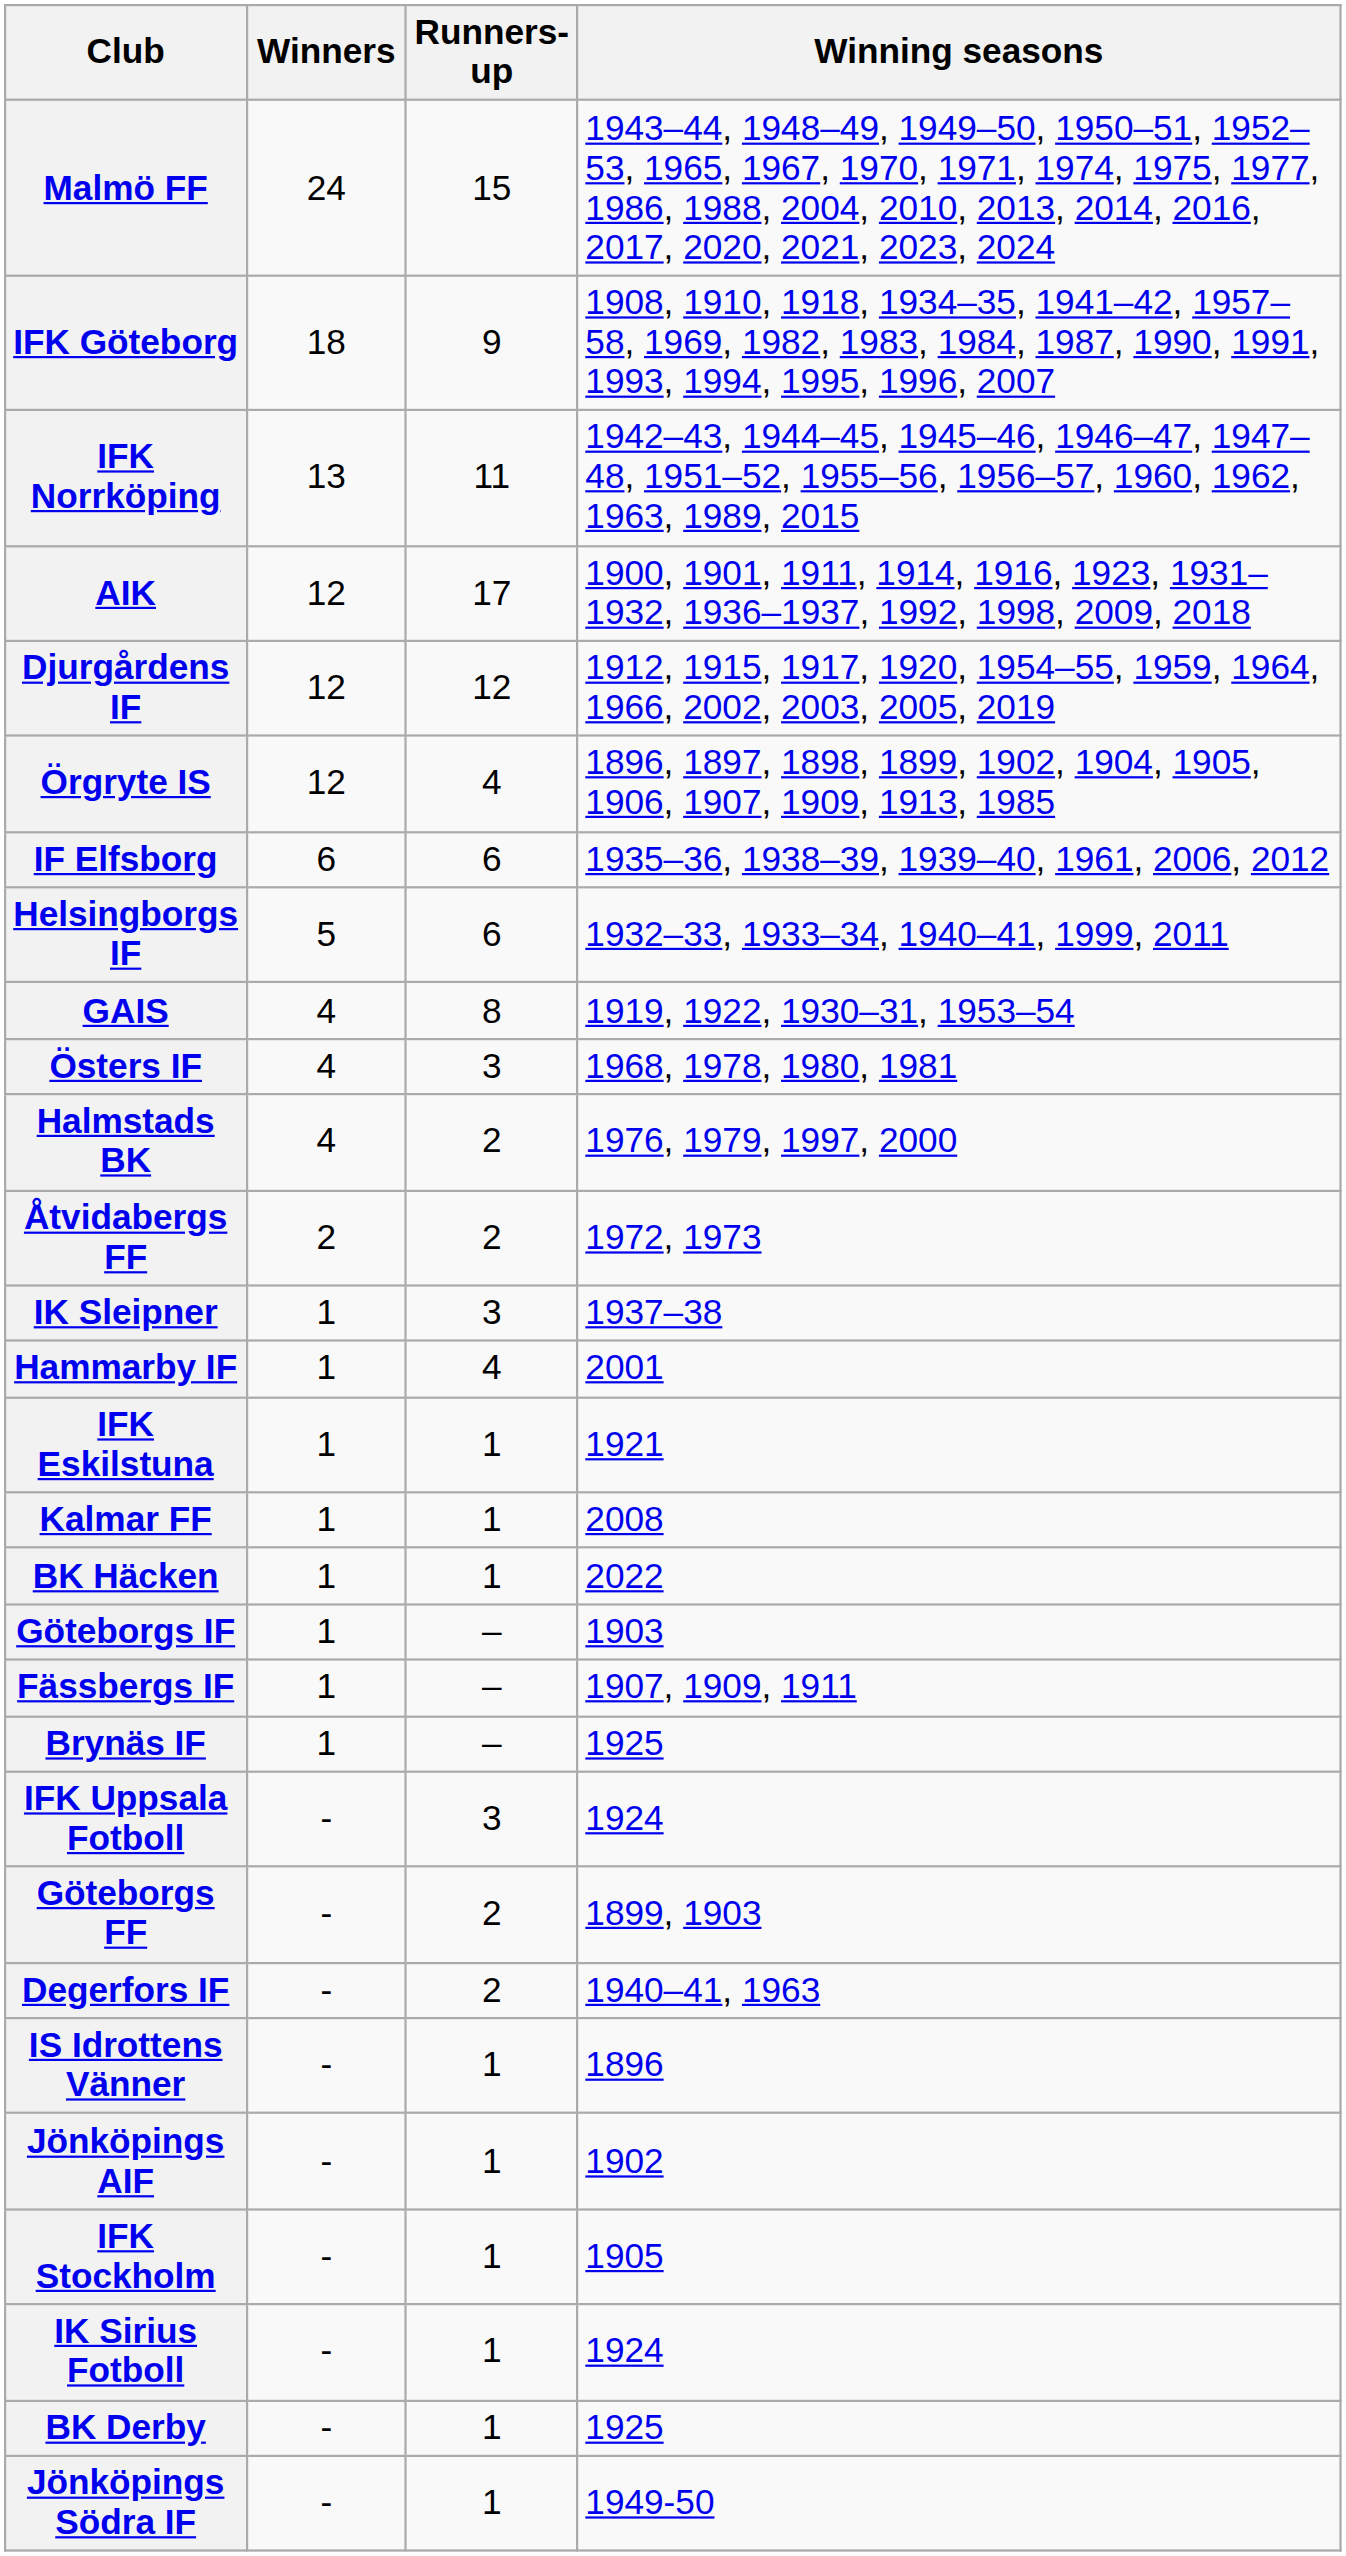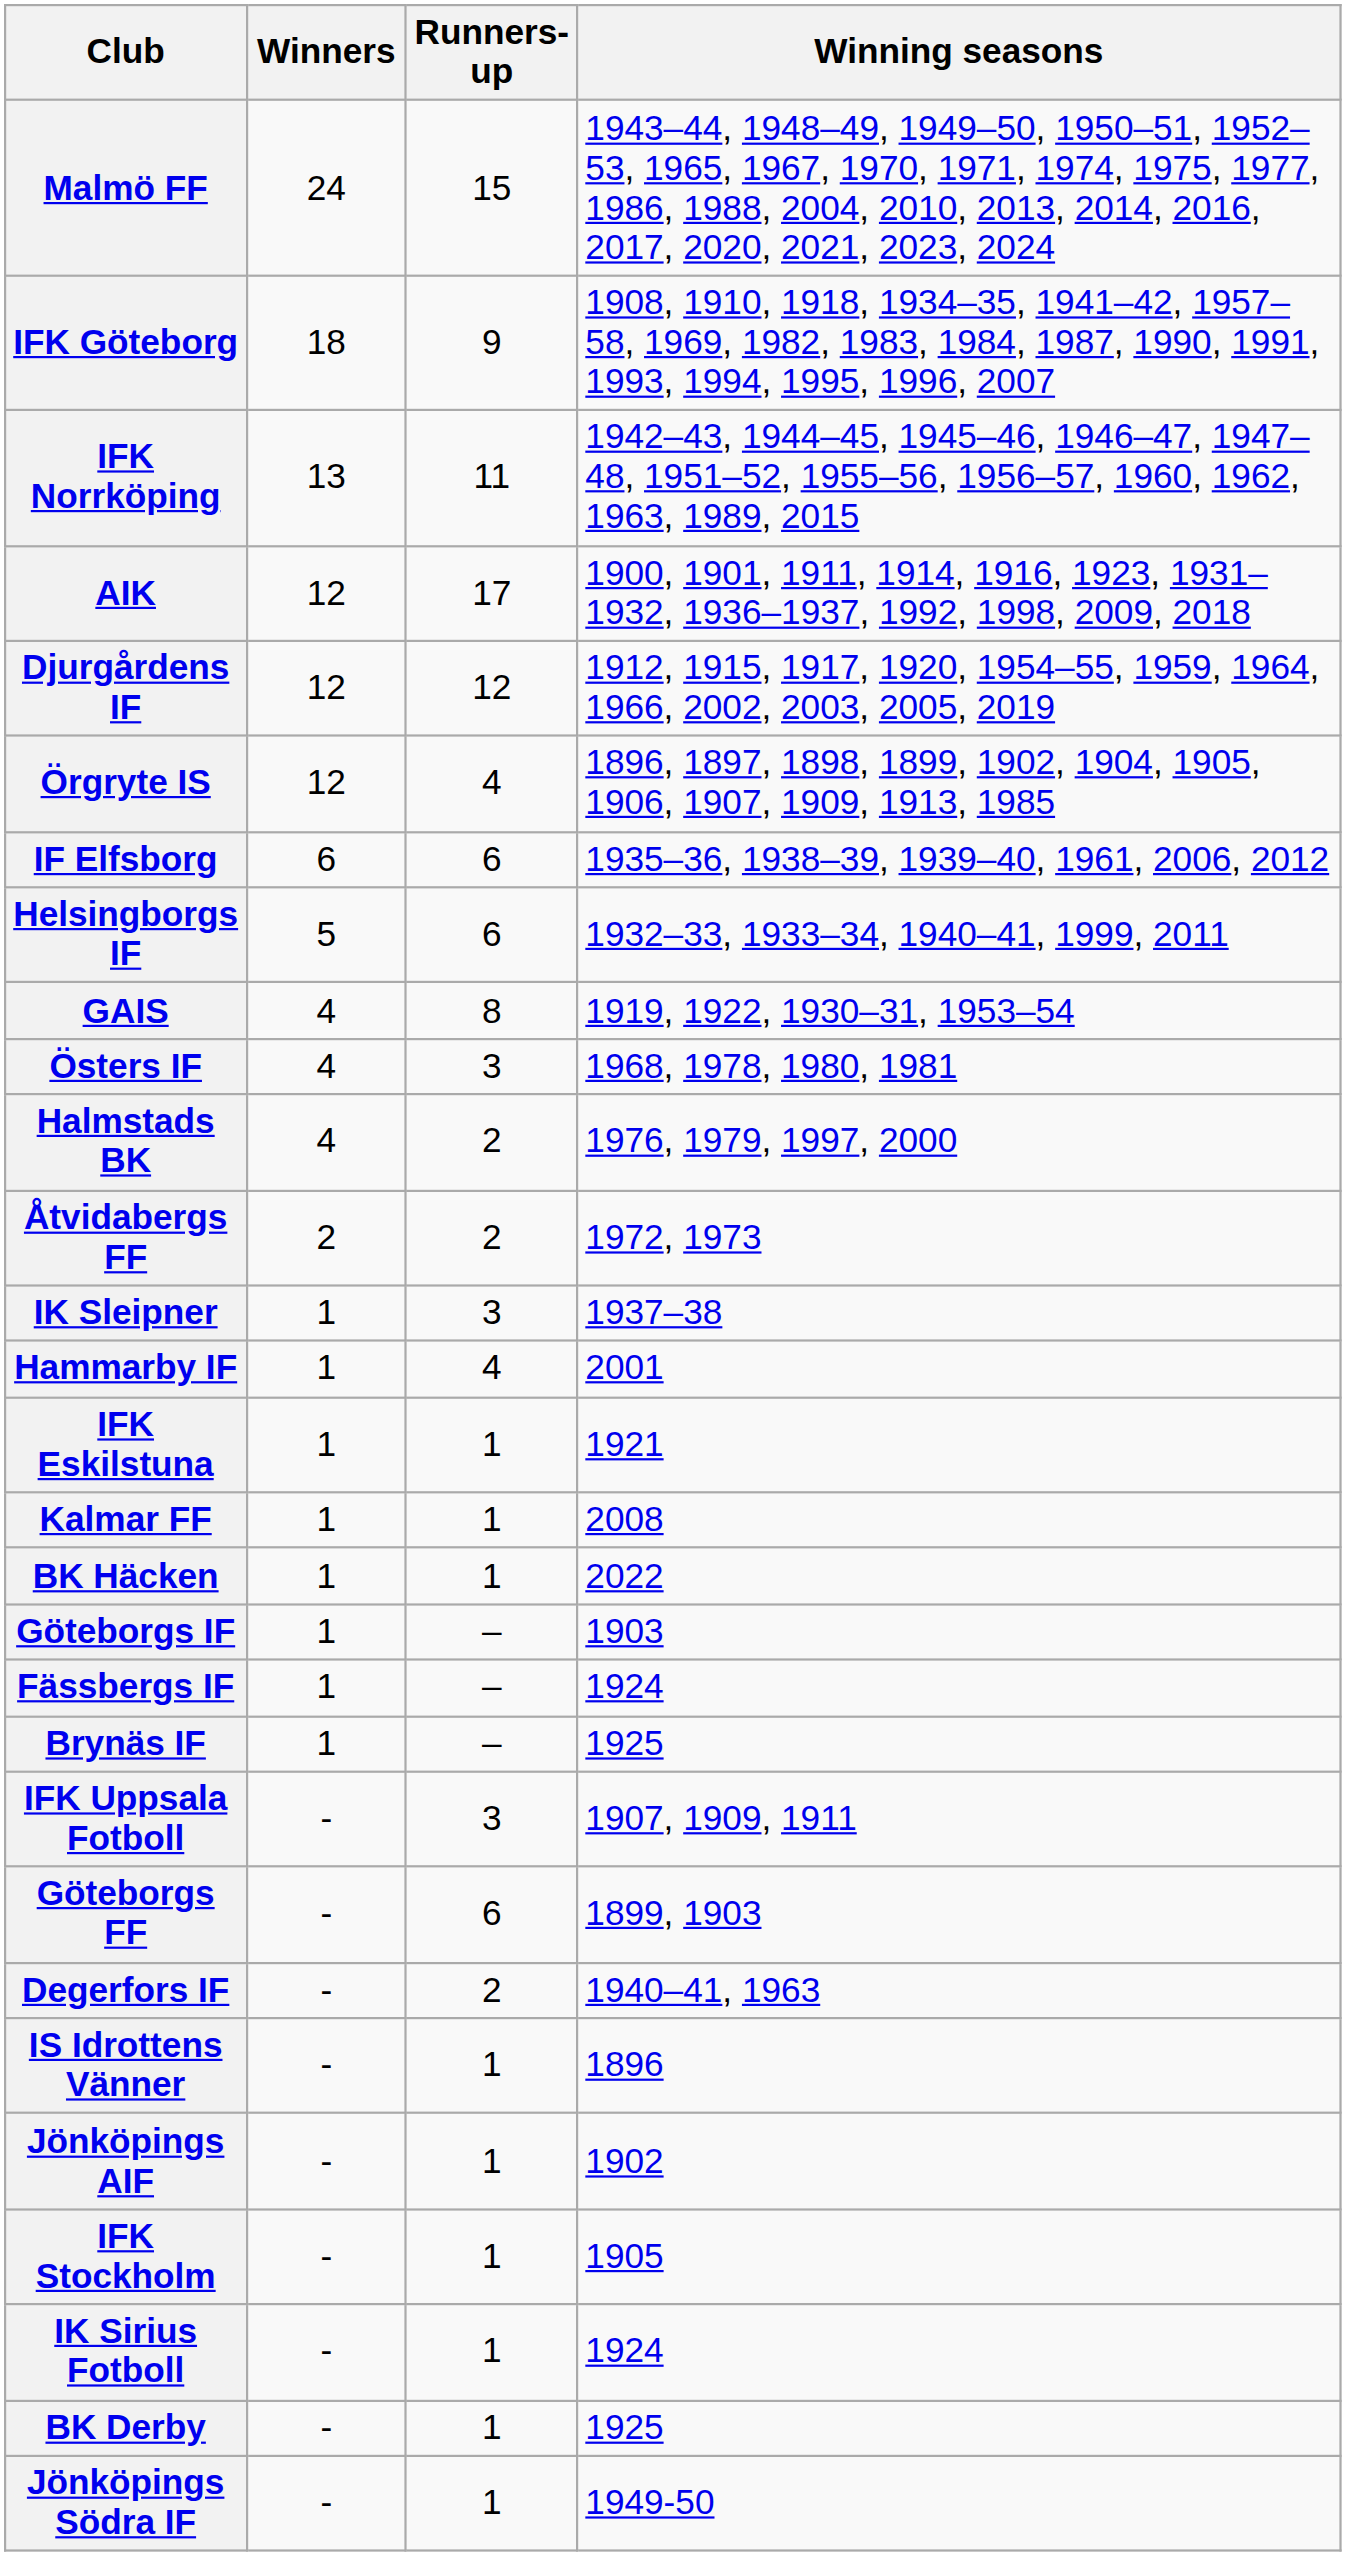Fässbergs IF | Winning seasons: 1907, 1909, 1911 -> 1924
IFK Uppsala Fotboll | Winning seasons: 1924 -> 1907, 1909, 1911
Göteborgs FF | Runners-up: 2 -> 6
